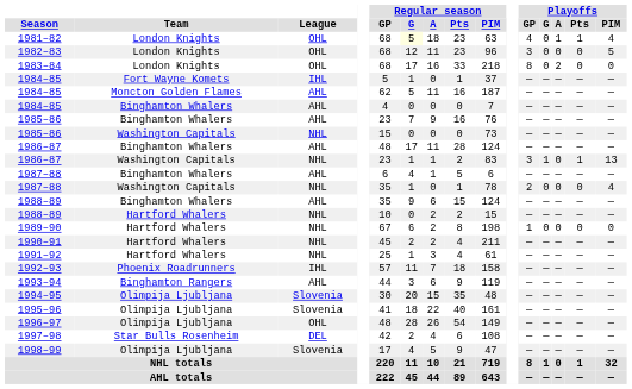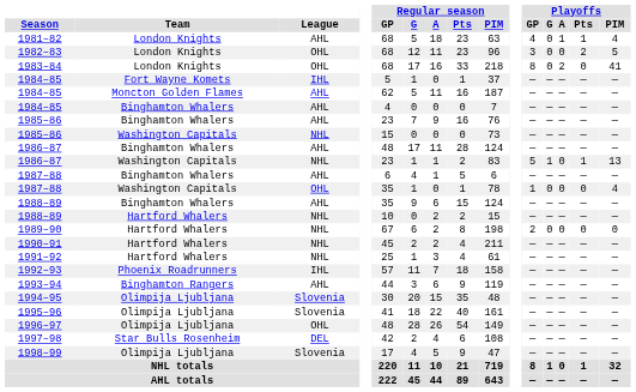1981–82 | League: OHL -> AHL
1981–82 | Regular season / G: lightyellow background -> no background
1982–83 | Playoffs / Pts: 0 -> 2
1983–84 | Playoffs / PIM: 0 -> 41
1986–87 / Washington Capitals | Playoffs / GP: 3 -> 5
1987–88 / Washington Capitals | League: NHL -> OHL
1987–88 / Washington Capitals | Playoffs / GP: 2 -> 1
1989–90 | Playoffs / GP: 1 -> 2
